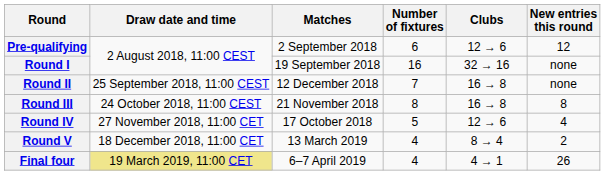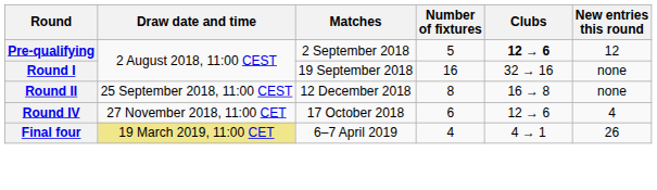Pre-qualifying | Number of fixtures: 6 -> 5
Pre-qualifying | Clubs: normal -> bold
Round II | Number of fixtures: 7 -> 8
- row: Round III | 24 October 2018, 11:00 CEST | 21 November 2018 | 8 | 16 → 8 | 8
Round IV | Number of fixtures: 5 -> 6
- row: Round V | 18 December 2018, 11:00 CET | 13 March 2019 | 4 | 8 → 4 | 2
